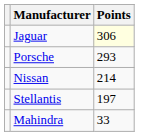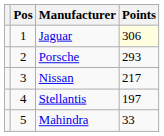+ column: Pos | 1 | 2 | 3 | 4 | 5
Nissan | Points: 214 -> 217
